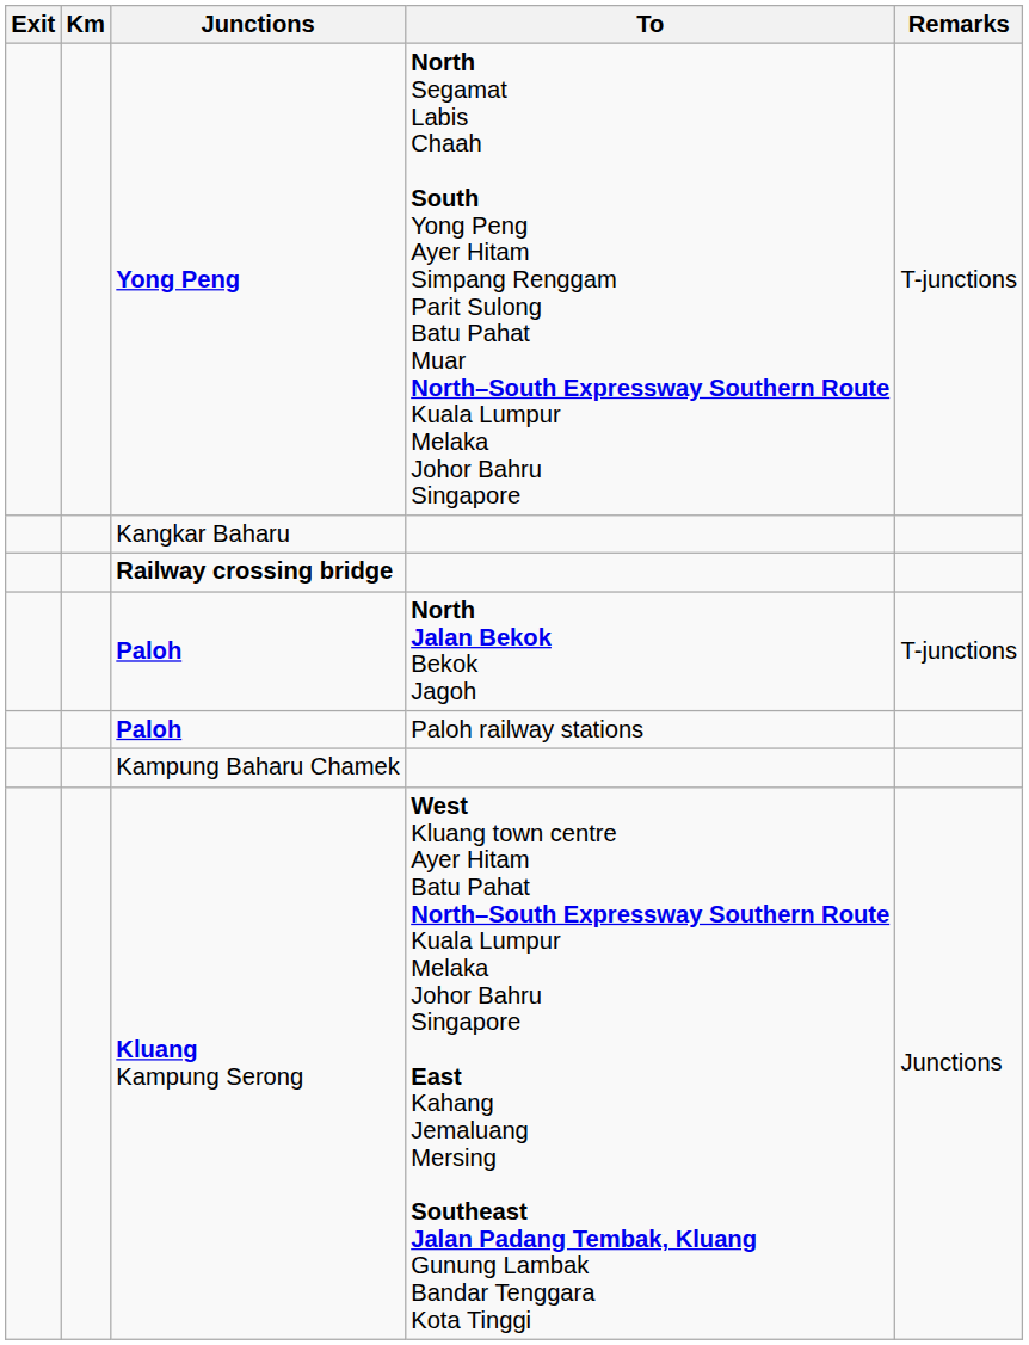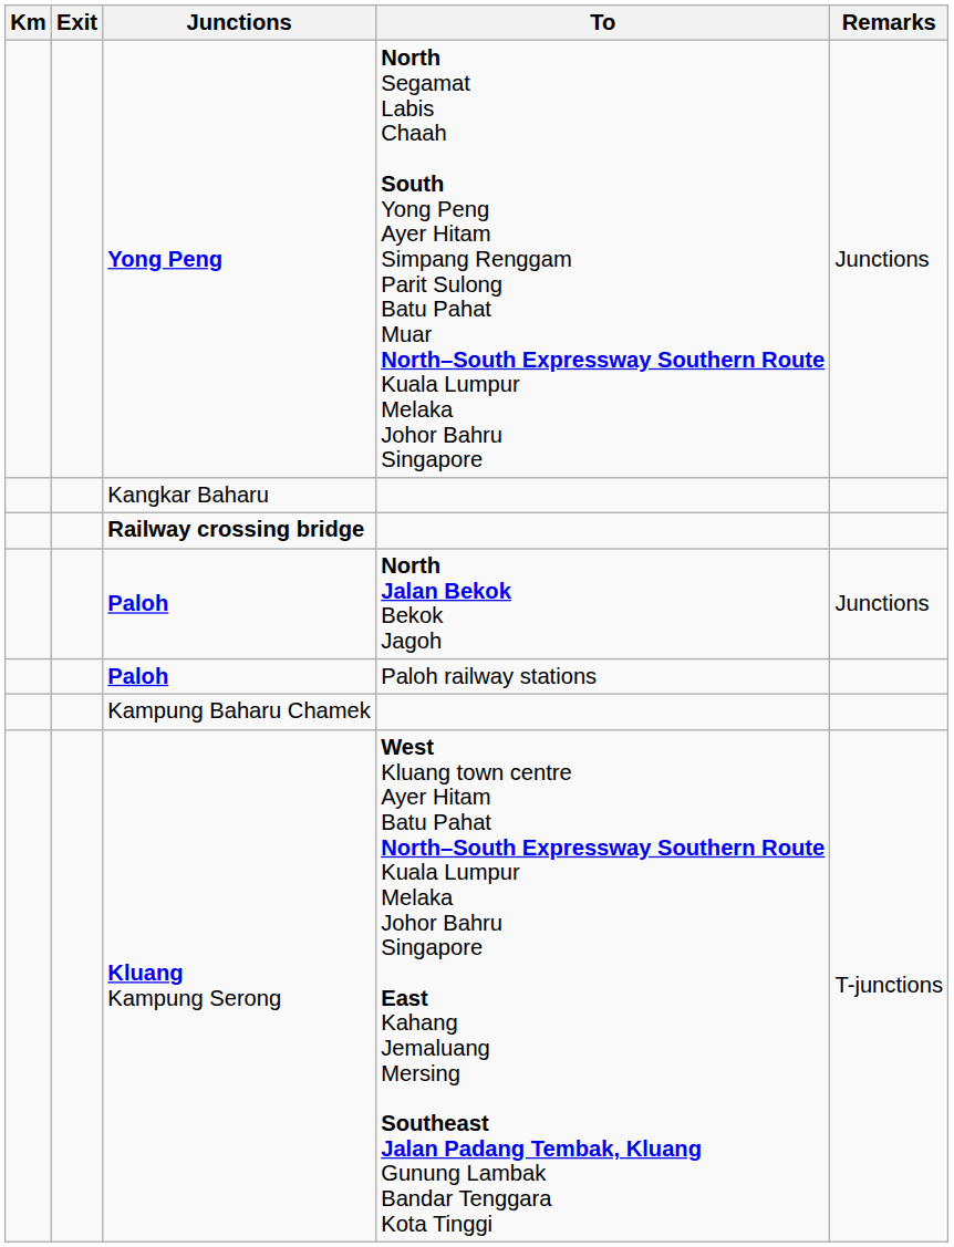columns swapped: Km <-> Exit
Yong Peng | Remarks: T-junctions -> Junctions
Paloh / North Jalan Bekok Bekok Jagoh | Remarks: T-junctions -> Junctions
Kluang Kampung Serong | Remarks: Junctions -> T-junctions
